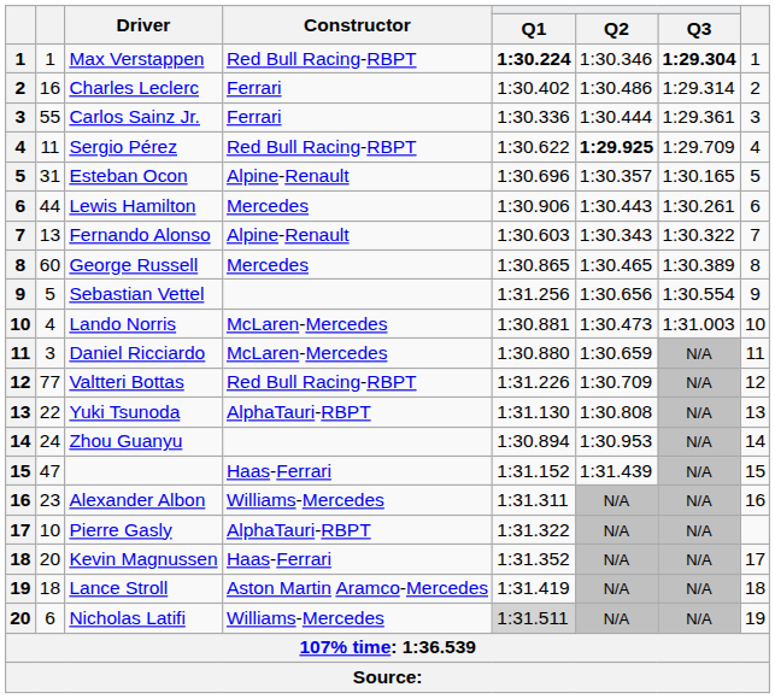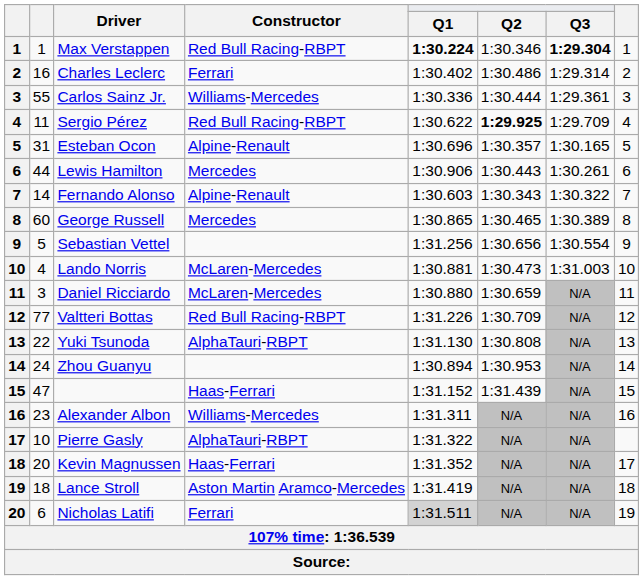Carlos Sainz Jr. | Constructor: Ferrari -> Williams-Mercedes
Fernando Alonso | column 2: 13 -> 14
Nicholas Latifi | Constructor: Williams-Mercedes -> Ferrari
